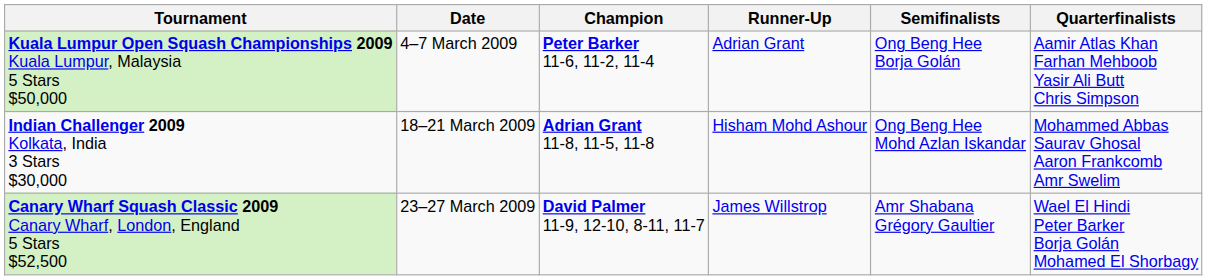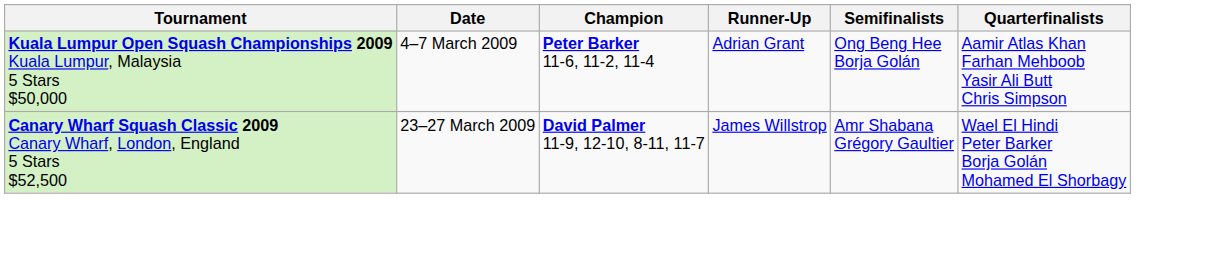- row: Indian Challenger 2009 Kolkata, India 3 Stars $30,000 | 18–21 March 2009 | Adrian Grant 11-8, 11-5, 11-8 | Hisham Mohd Ashour | Ong Beng Hee Mohd Azlan Iskandar | Mohammed Abbas Saurav Ghosal Aaron Frankcomb Amr Swelim
